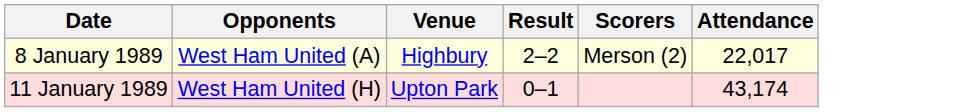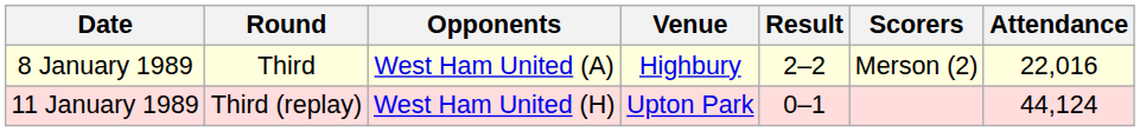+ column: Round | Third | Third (replay)
8 January 1989 | Attendance: 22,017 -> 22,016
11 January 1989 | Attendance: 43,174 -> 44,124
